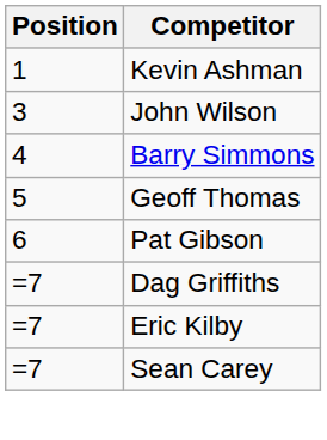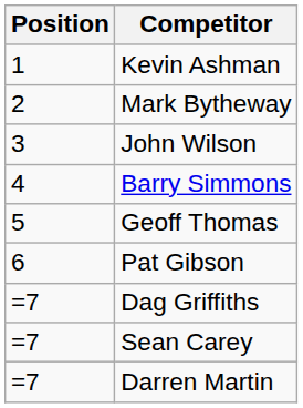+ row: 2 | Mark Bytheway
- row: =7 | Eric Kilby
+ row: =7 | Darren Martin
